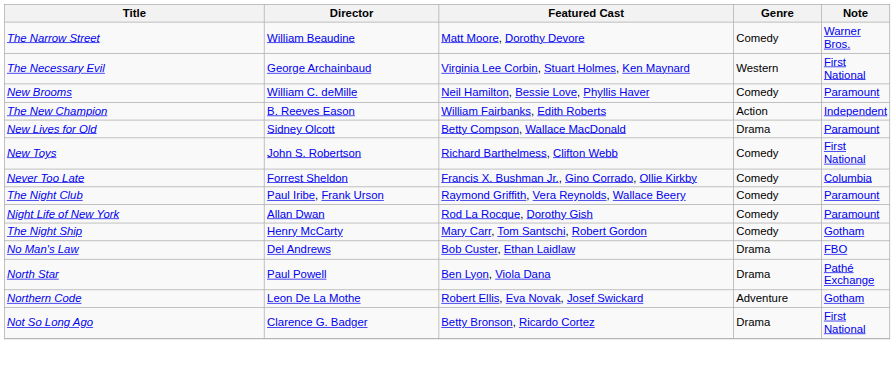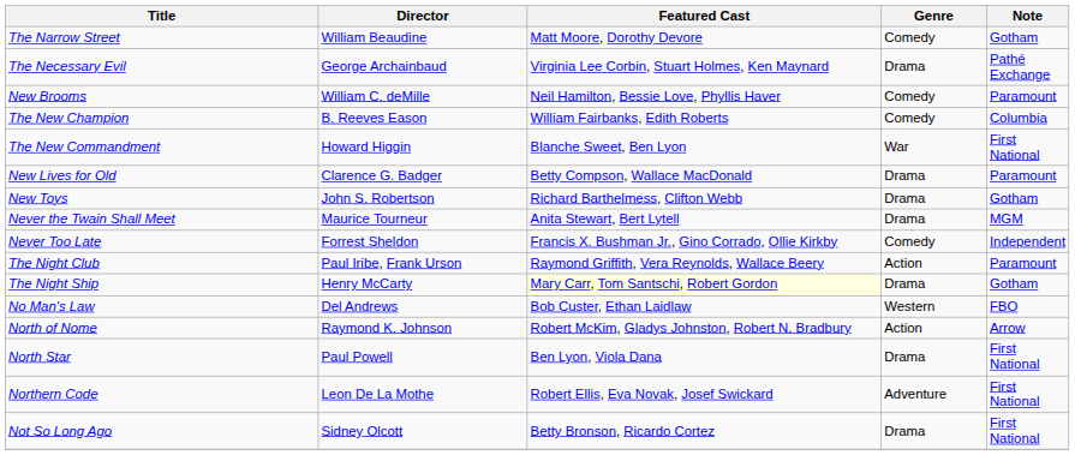The Narrow Street | Note: Warner Bros. -> Gotham
The Necessary Evil | Genre: Western -> Drama
The Necessary Evil | Note: First National -> Pathé Exchange
The New Champion | Genre: Action -> Comedy
The New Champion | Note: Independent -> Columbia
+ row: The New Commandment | Howard Higgin | Blanche Sweet, Ben Lyon | War | First National
New Lives for Old | Director: Sidney Olcott -> Clarence G. Badger
New Toys | Genre: Comedy -> Drama
New Toys | Note: First National -> Gotham
+ row: Never the Twain Shall Meet | Maurice Tourneur | Anita Stewart, Bert Lytell | Drama | MGM
Never Too Late | Note: Columbia -> Independent
The Night Club | Genre: Comedy -> Action
- row: Night Life of New York | Allan Dwan | Rod La Rocque, Dorothy Gish | Comedy | Paramount
The Night Ship | Featured Cast: no background -> lightyellow background
The Night Ship | Genre: Comedy -> Drama
No Man's Law | Genre: Drama -> Western
+ row: North of Nome | Raymond K. Johnson | Robert McKim, Gladys Johnston, Robert N. Bradbury | Action | Arrow
North Star | Note: Pathé Exchange -> First National
Northern Code | Note: Gotham -> First National
Not So Long Ago | Director: Clarence G. Badger -> Sidney Olcott
